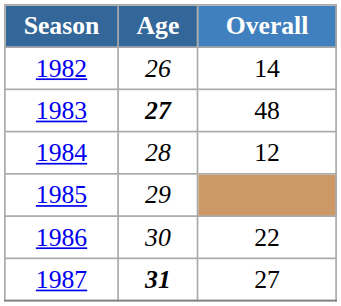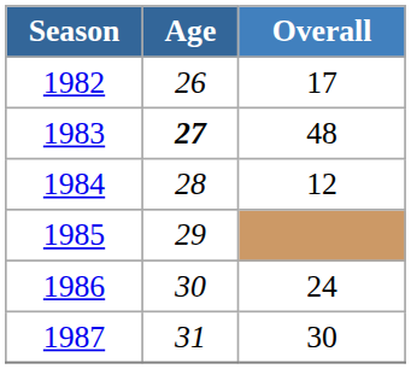1982 | Overall: 14 -> 17
1986 | Overall: 22 -> 24
1987 | Age: bold -> normal
1987 | Overall: 27 -> 30
